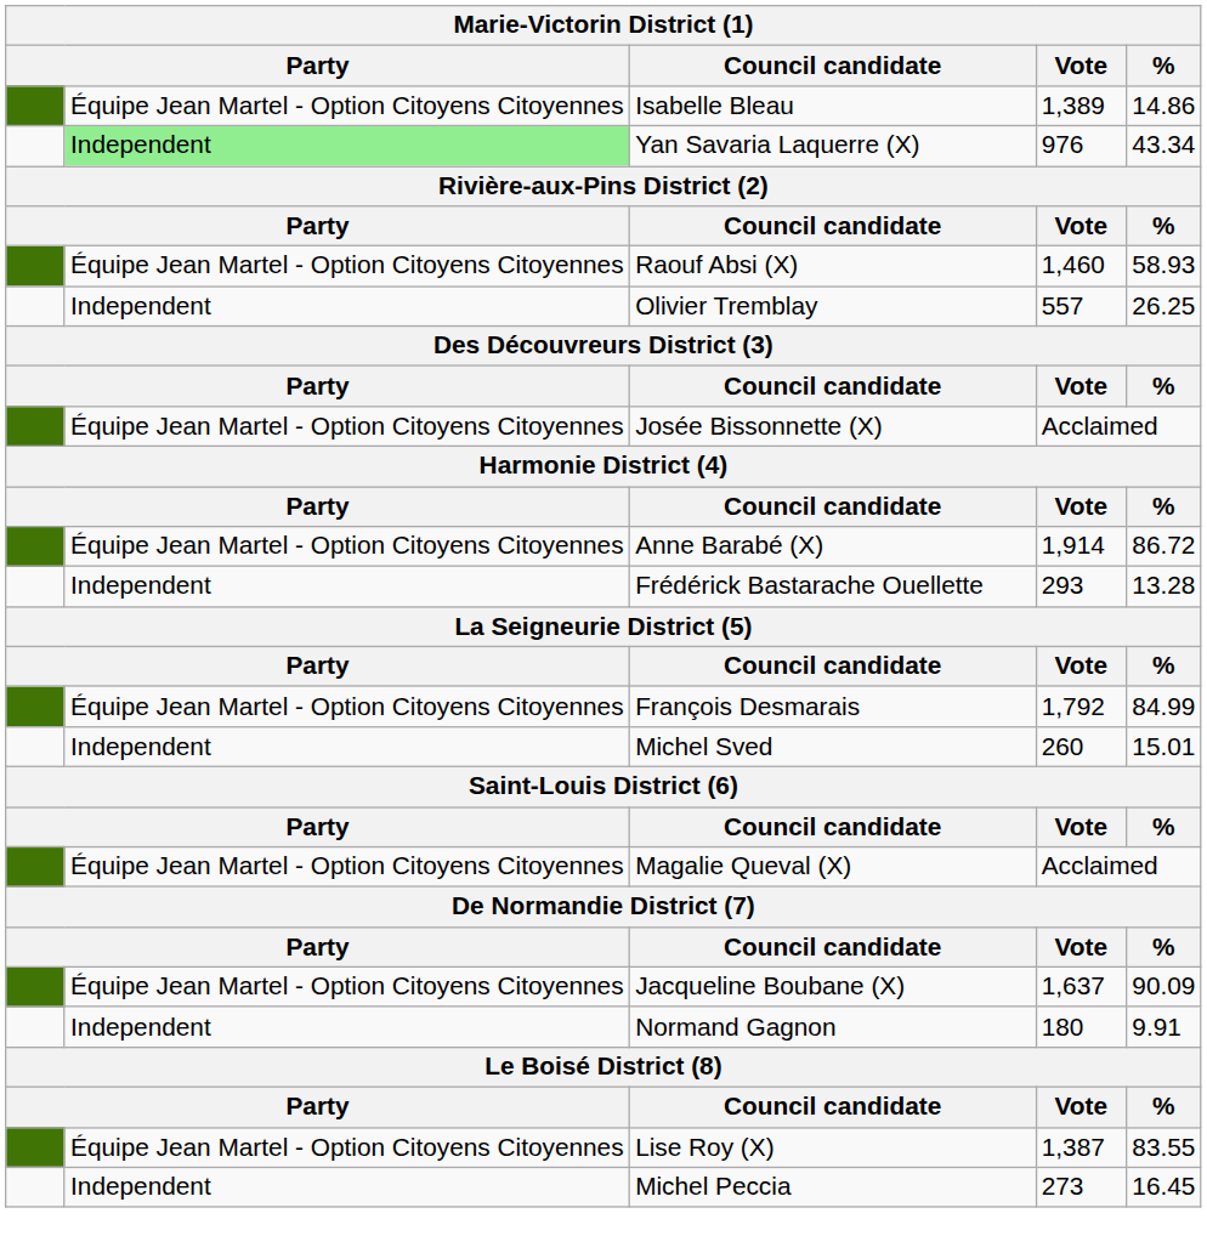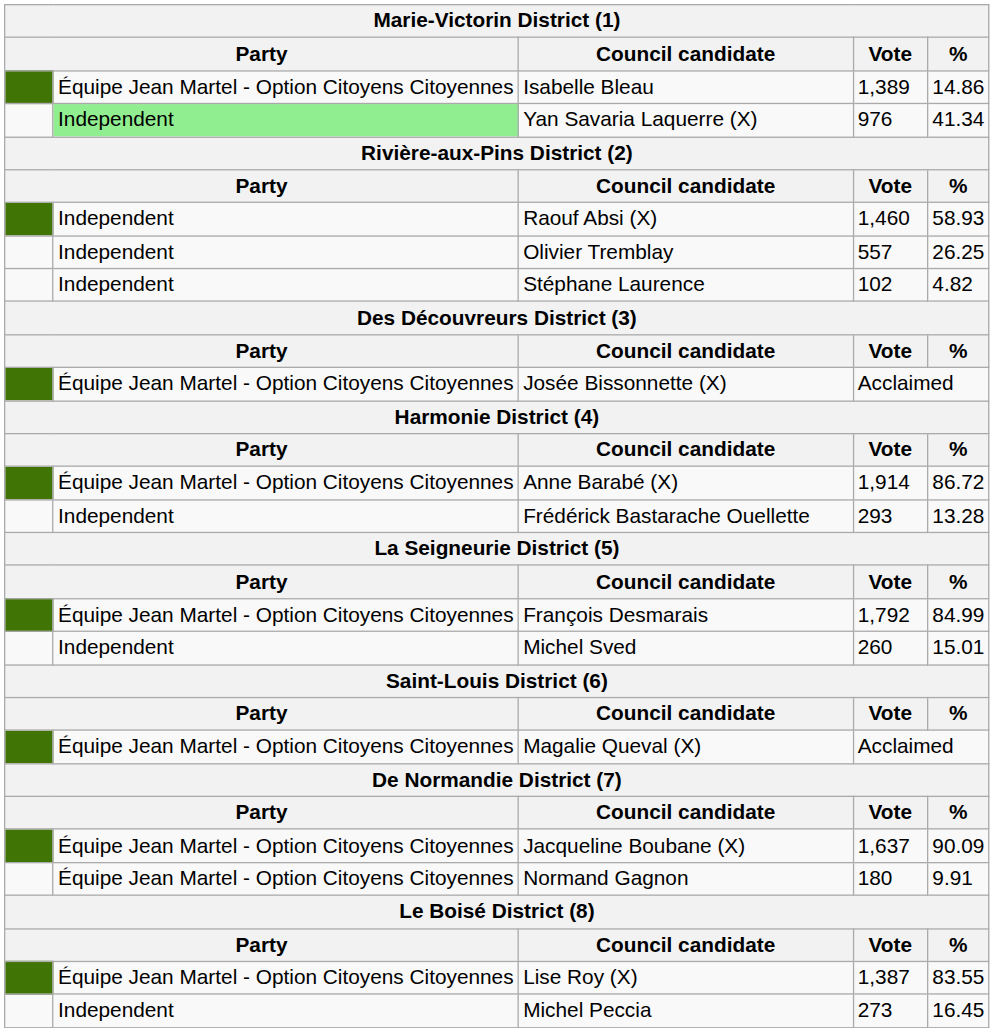Yan Savaria Laquerre (X) | %: 43.34 -> 41.34
Raouf Absi (X) | column 2: Équipe Jean Martel - Option Citoyens Citoyennes -> Independent
+ row: Independent | Stéphane Laurence | 102 | 4.82
Normand Gagnon | column 2: Independent -> Équipe Jean Martel - Option Citoyens Citoyennes
